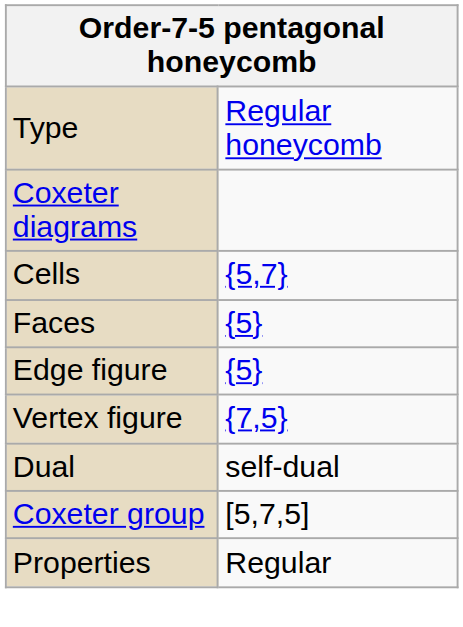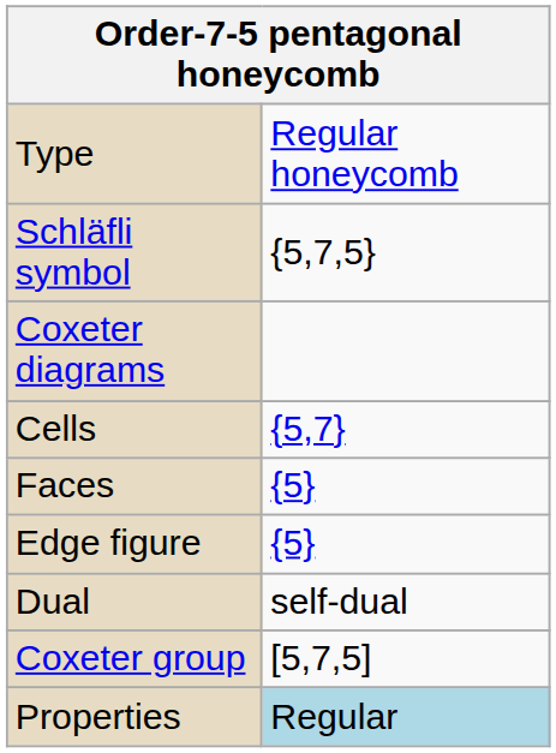+ row: Schläfli symbol | {5,7,5}
- row: Vertex figure | {7,5}
Properties | column 2: no background -> lightblue background
